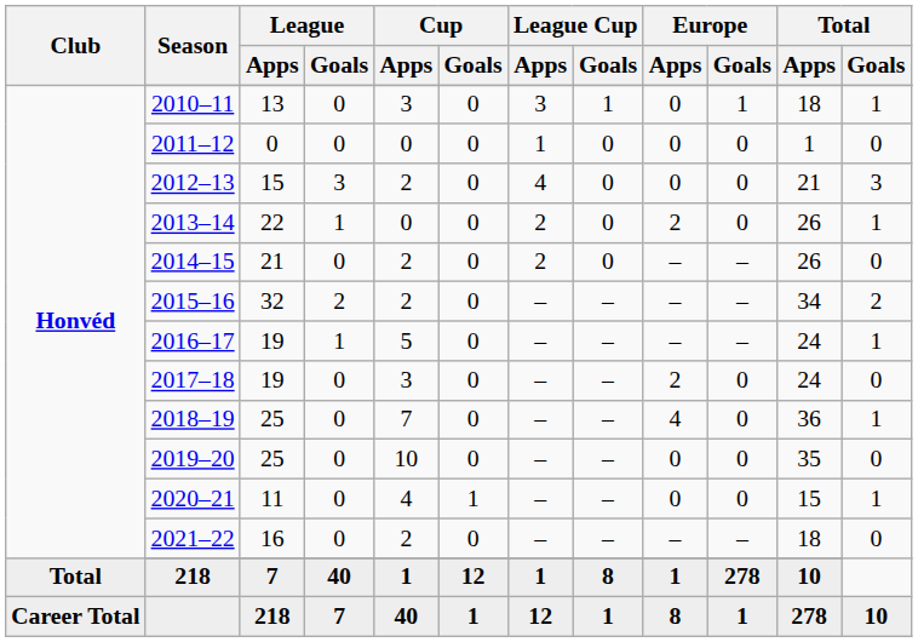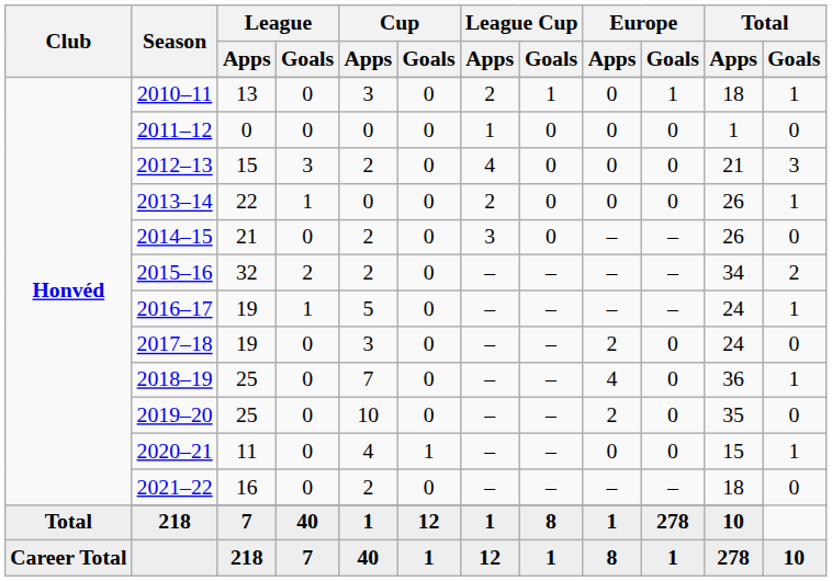2010–11 | League Cup / Apps: 3 -> 2
2013–14 | Europe / Apps: 2 -> 0
2014–15 | League Cup / Apps: 2 -> 3
2019–20 | Europe / Apps: 0 -> 2
